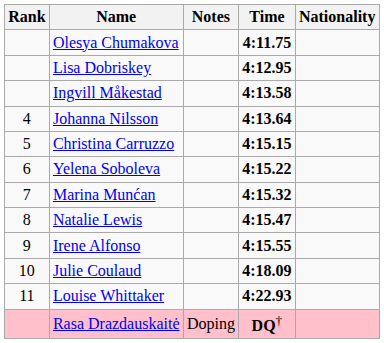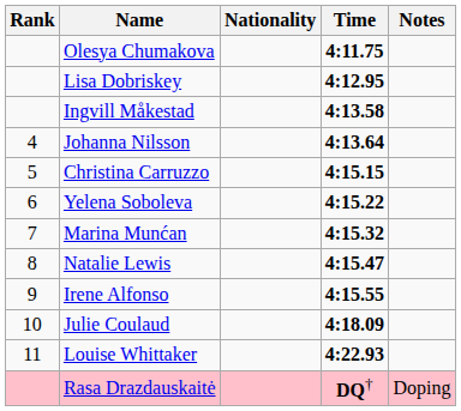columns swapped: Nationality <-> Notes
